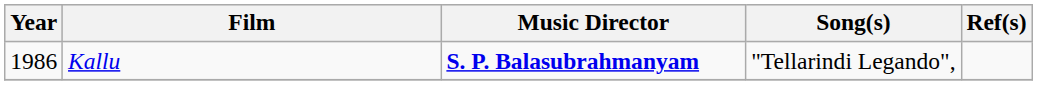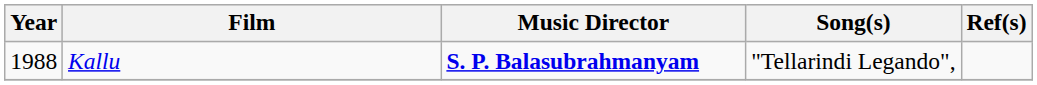Kallu | Year: 1986 -> 1988
